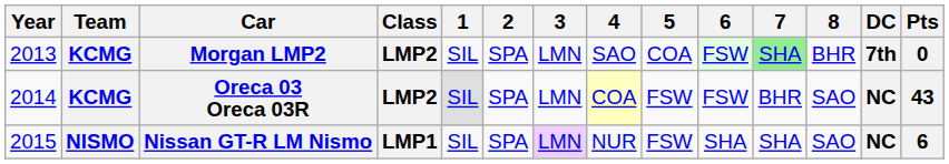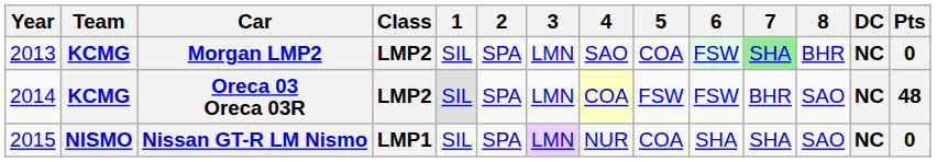Morgan LMP2 | DC: 7th -> NC
Oreca 03 Oreca 03R | Pts: 43 -> 48
Nissan GT-R LM Nismo | 5: FSW -> COA
Nissan GT-R LM Nismo | Pts: 6 -> 0
